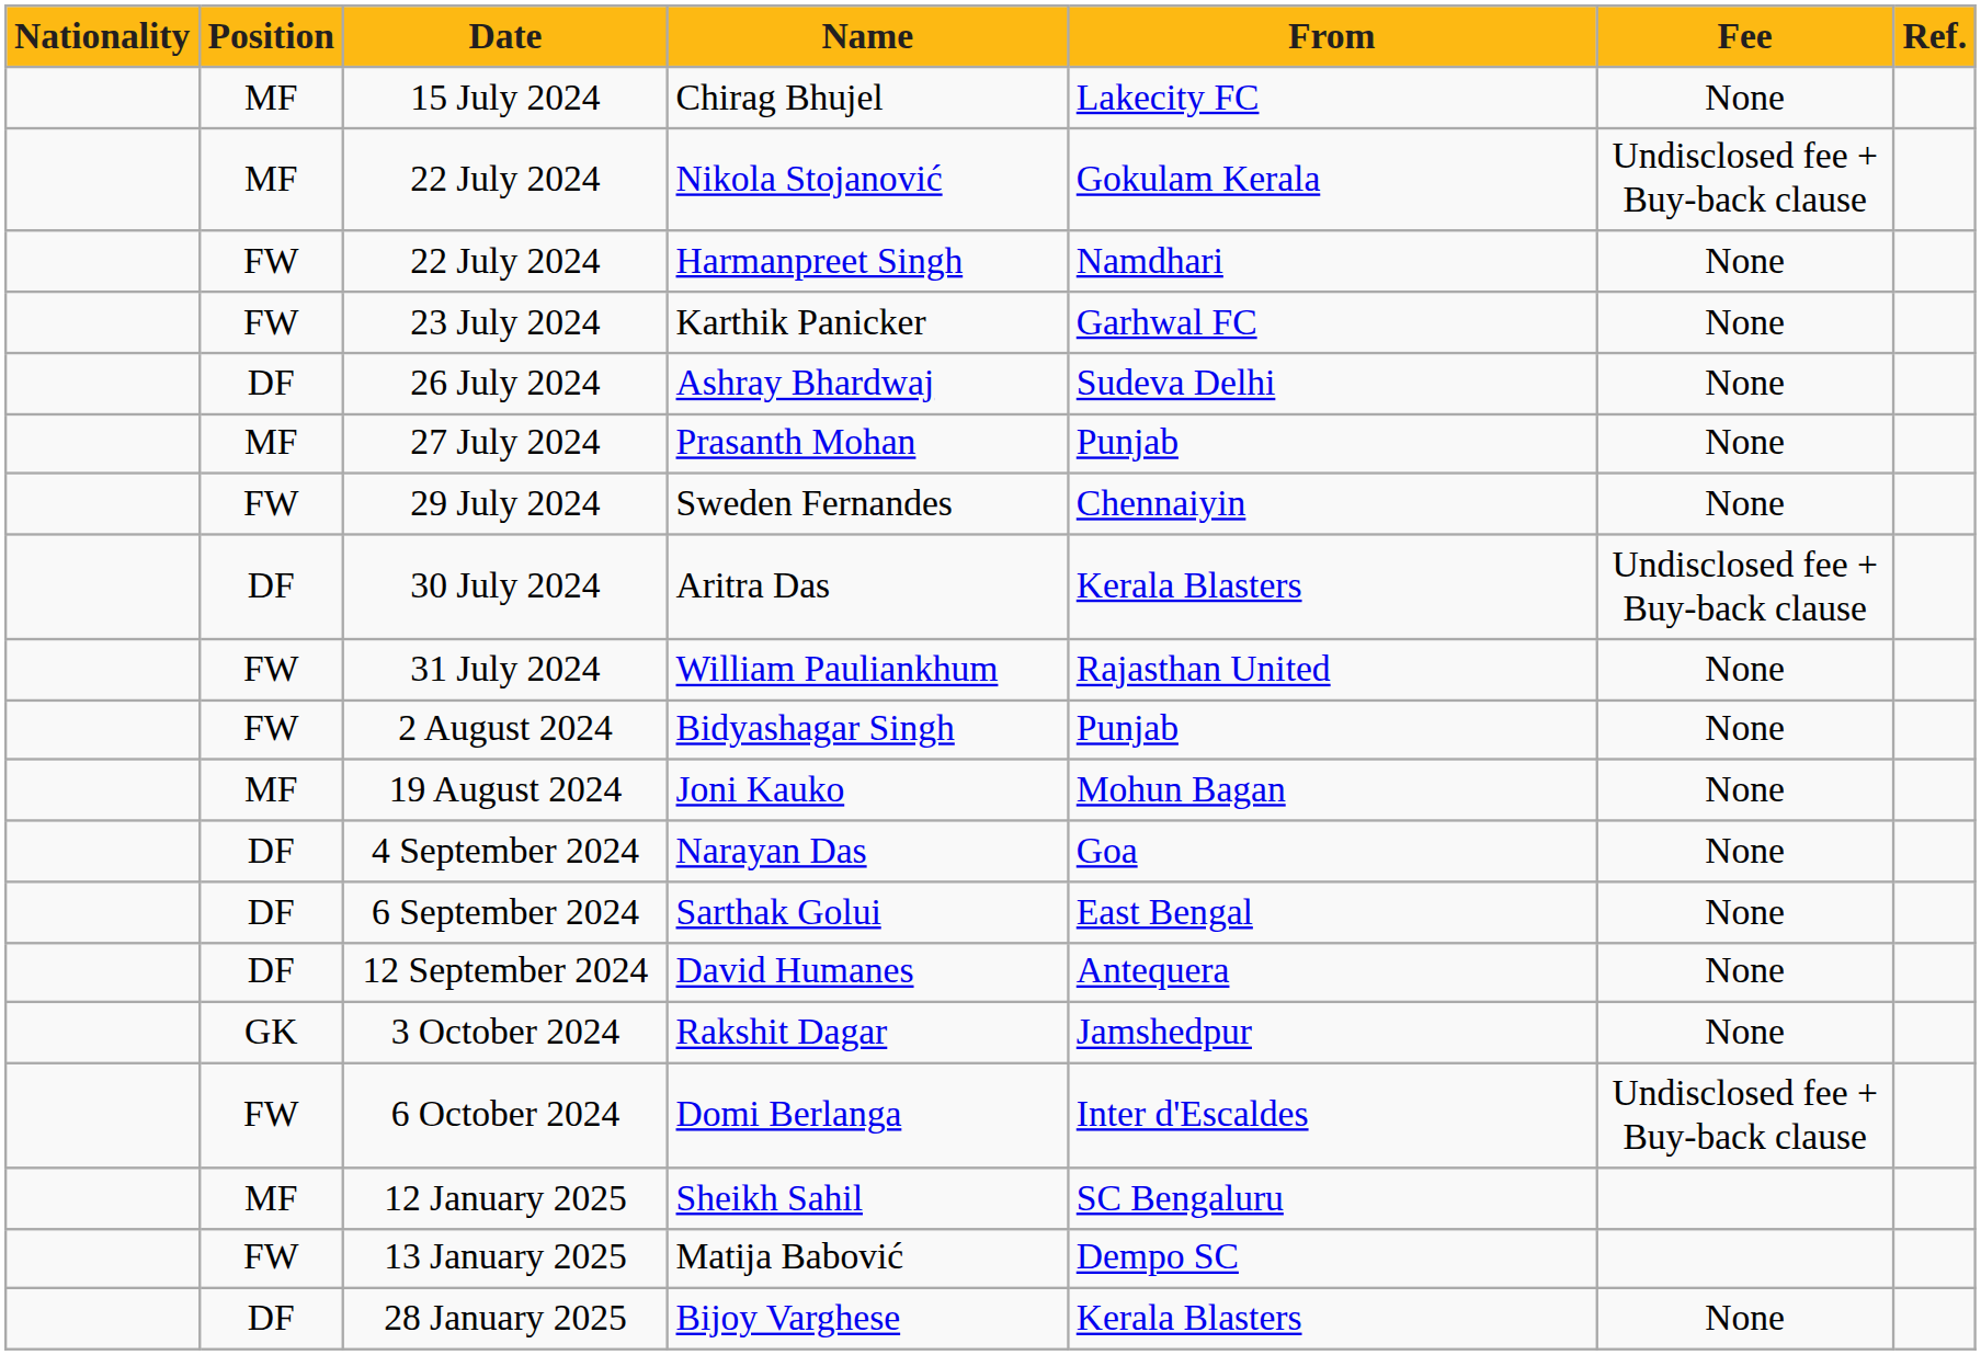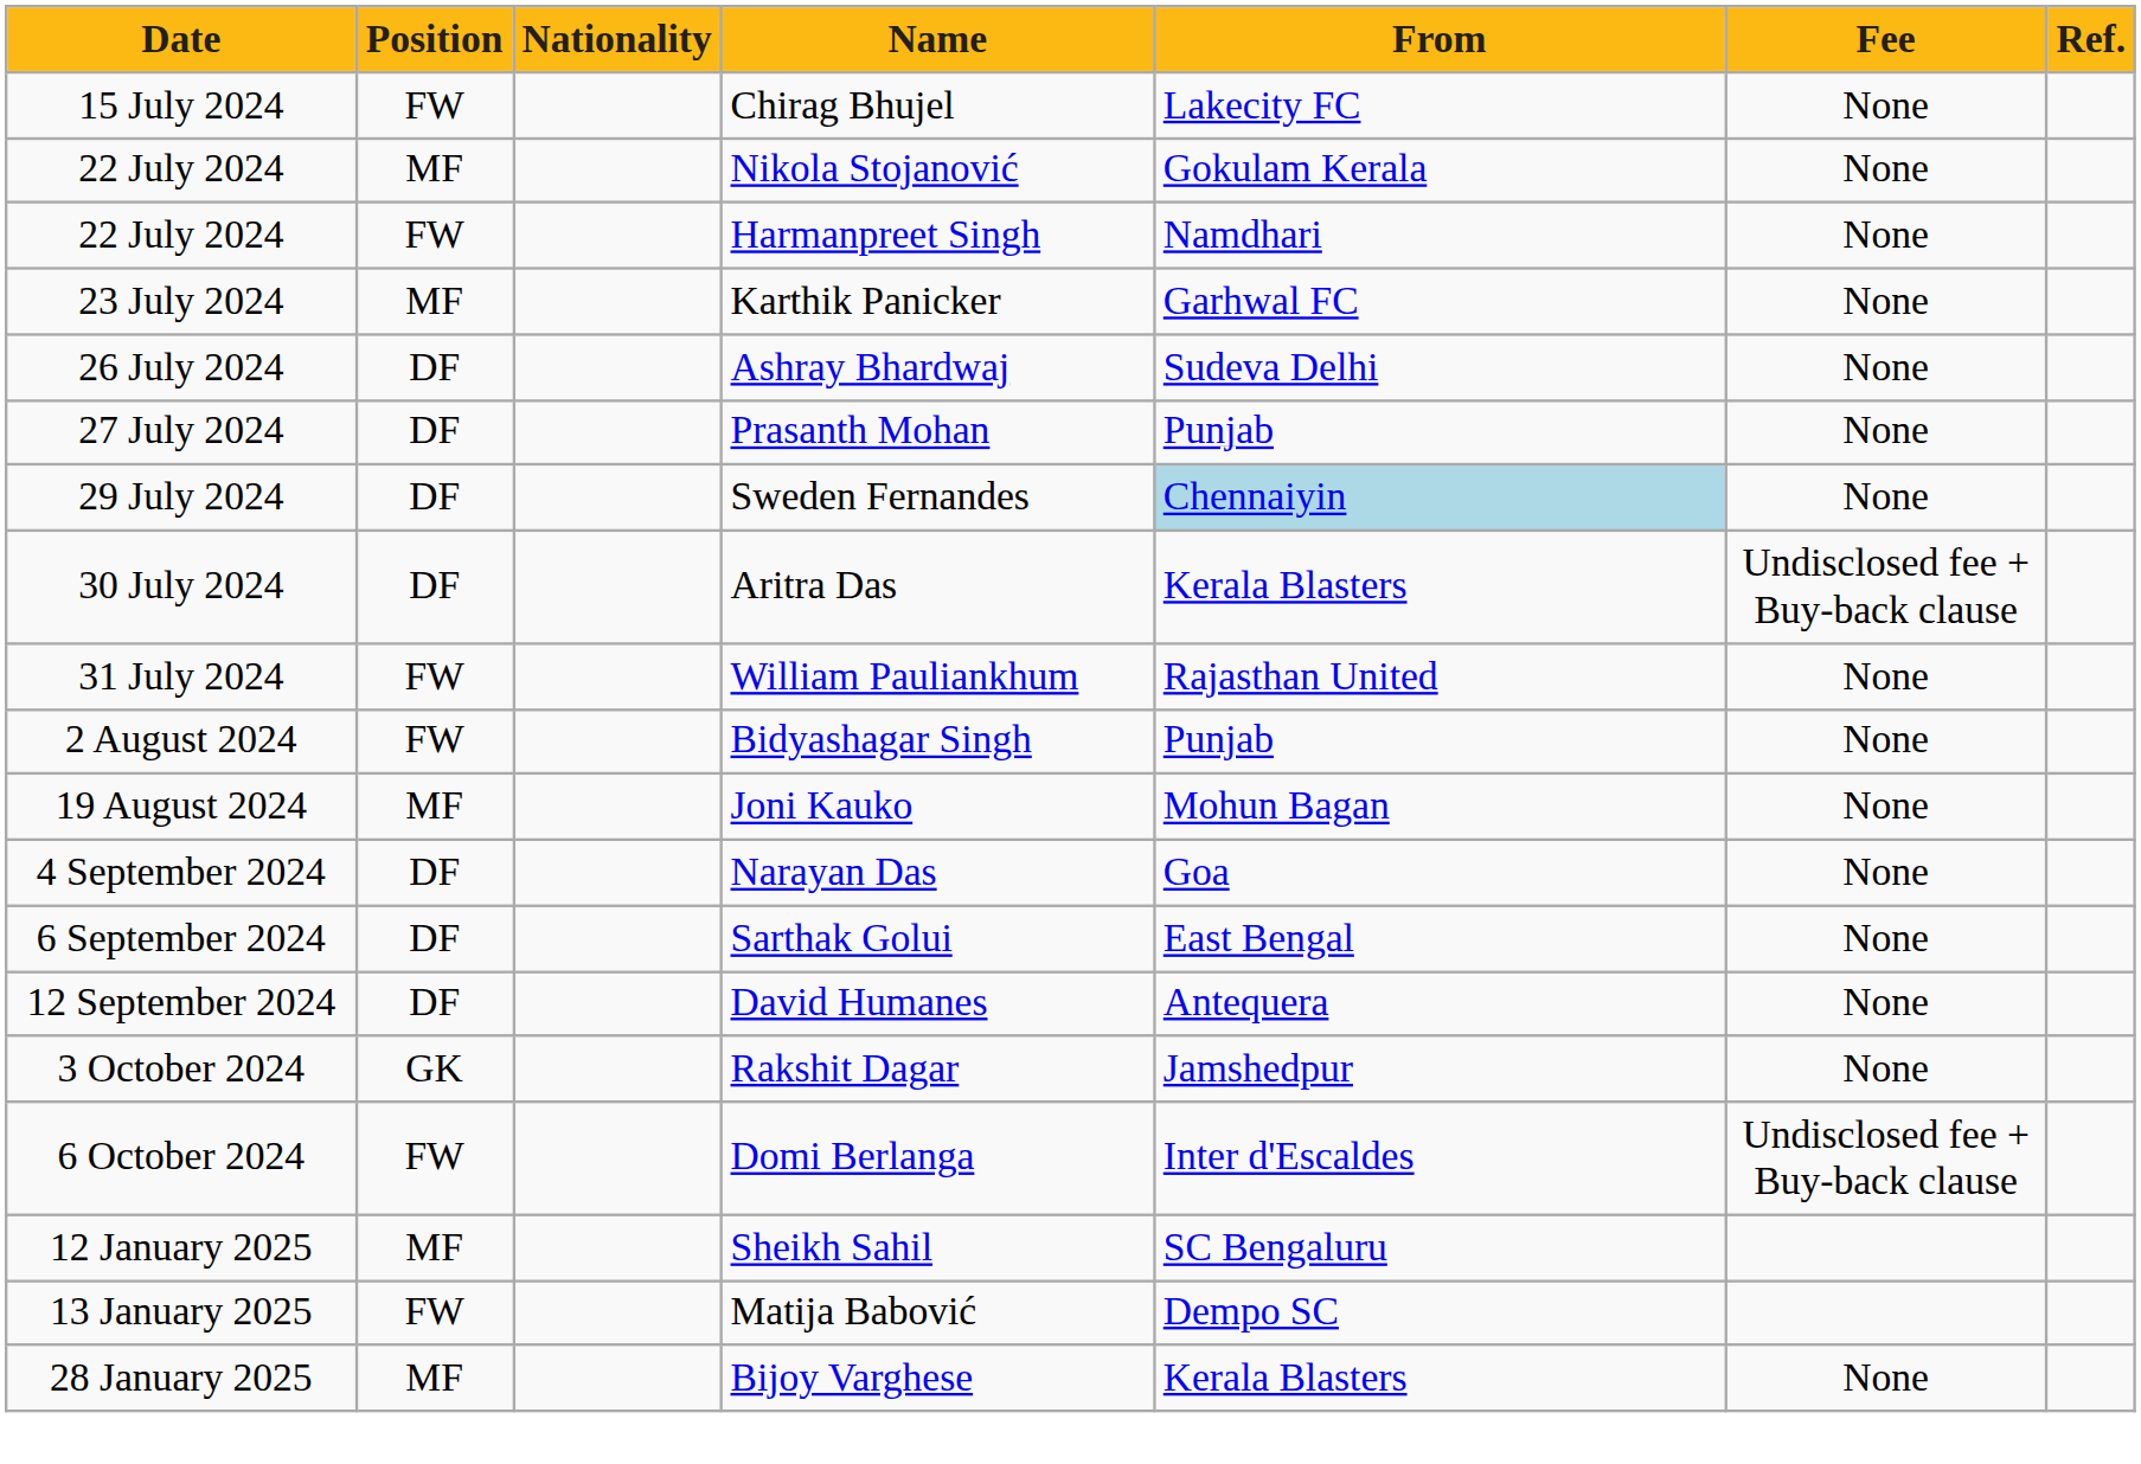columns swapped: Date <-> Nationality
Chirag Bhujel | Position: MF -> FW
Nikola Stojanović | Fee: Undisclosed fee + Buy-back clause -> None
Karthik Panicker | Position: FW -> MF
Prasanth Mohan | Position: MF -> DF
Sweden Fernandes | Position: FW -> DF
Sweden Fernandes | From: no background -> lightblue background
Bijoy Varghese | Position: DF -> MF
